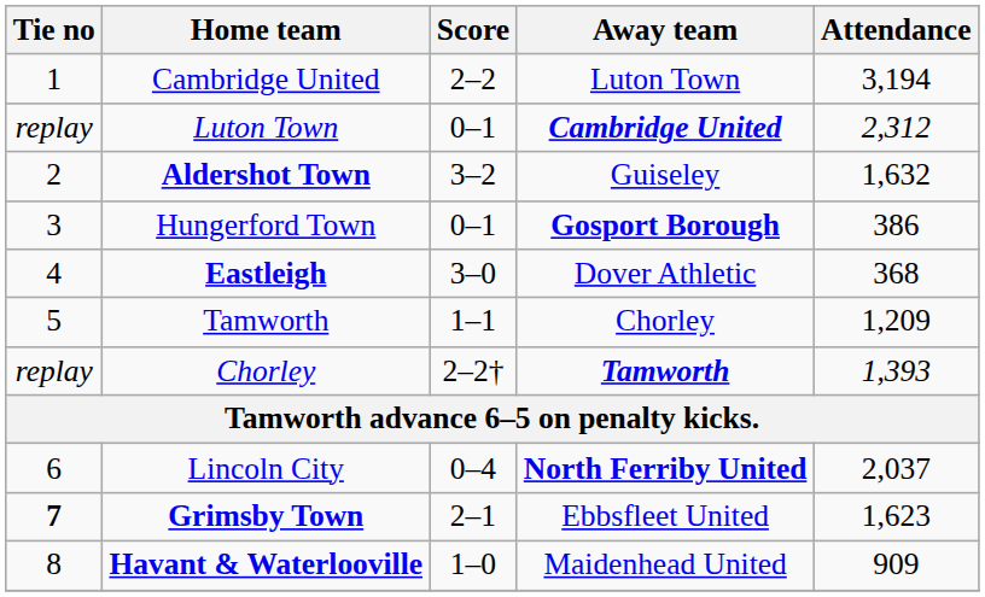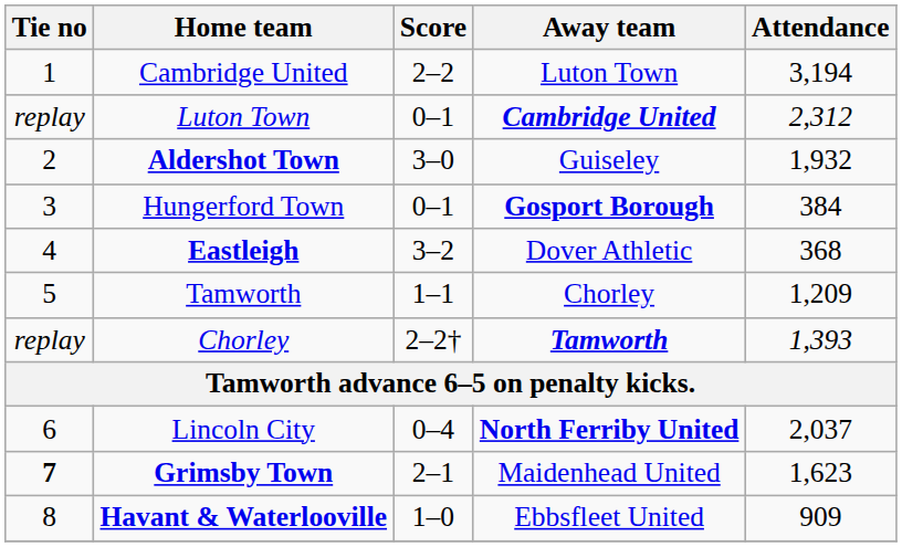Aldershot Town | Score: 3–2 -> 3–0
Aldershot Town | Attendance: 1,632 -> 1,932
Hungerford Town | Attendance: 386 -> 384
Eastleigh | Score: 3–0 -> 3–2
Grimsby Town | Away team: Ebbsfleet United -> Maidenhead United
Havant & Waterlooville | Away team: Maidenhead United -> Ebbsfleet United
